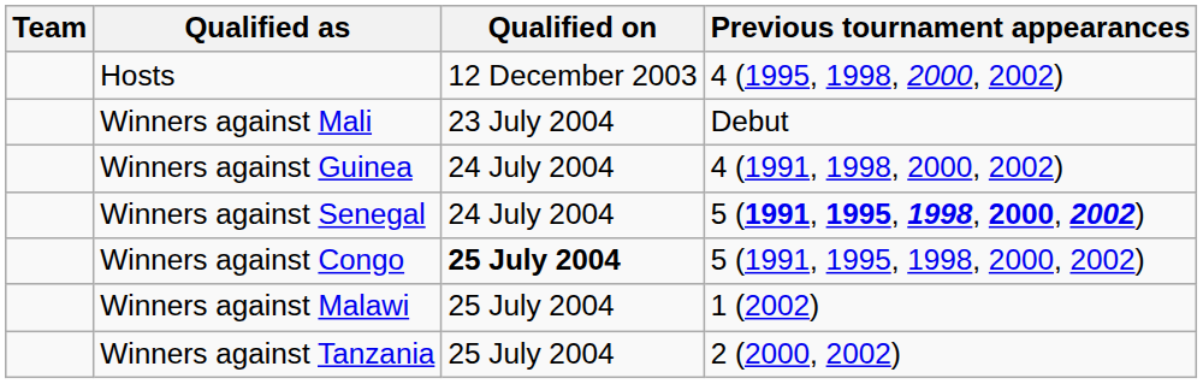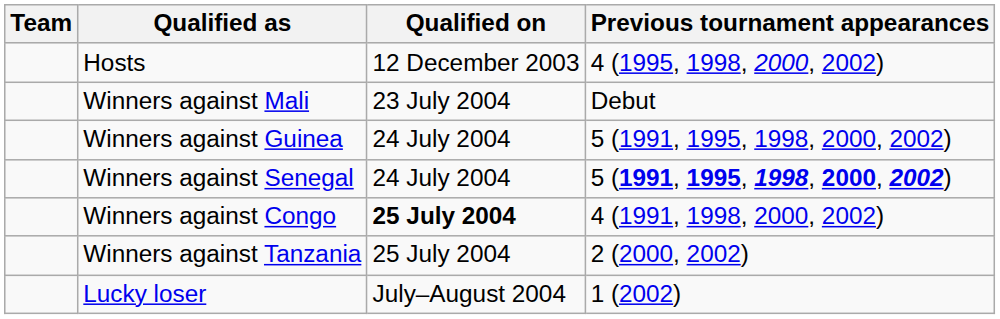Winners against Guinea | Previous tournament appearances: 4 (1991, 1998, 2000, 2002) -> 5 (1991, 1995, 1998, 2000, 2002)
Winners against Congo | Previous tournament appearances: 5 (1991, 1995, 1998, 2000, 2002) -> 4 (1991, 1998, 2000, 2002)
- row: Winners against Malawi | 25 July 2004 | 1 (2002)
+ row: Lucky loser | July–August 2004 | 1 (2002)
